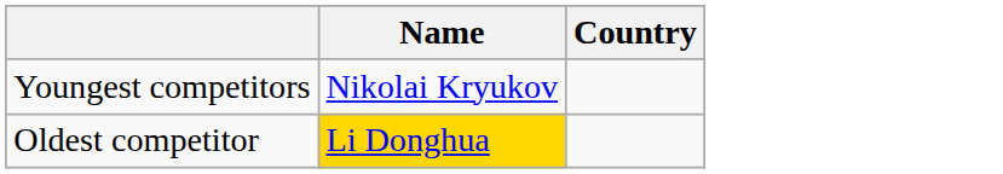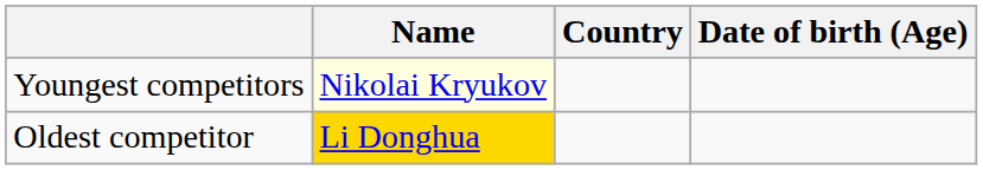+ column: Date of birth (Age)
Youngest competitors | Name: no background -> lightyellow background
